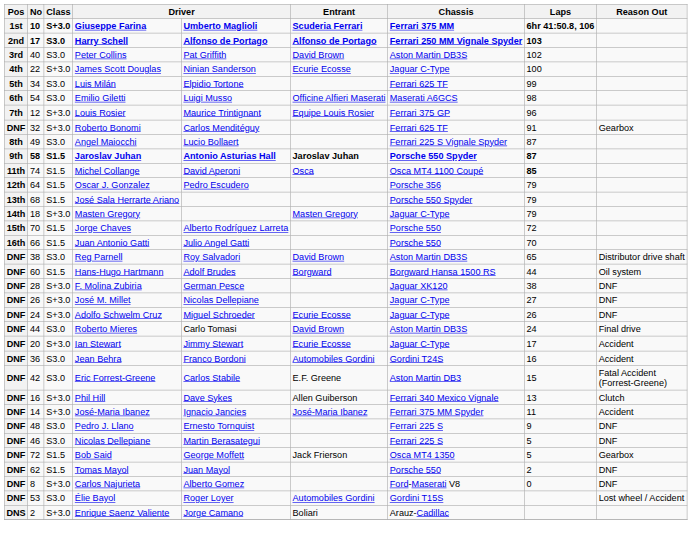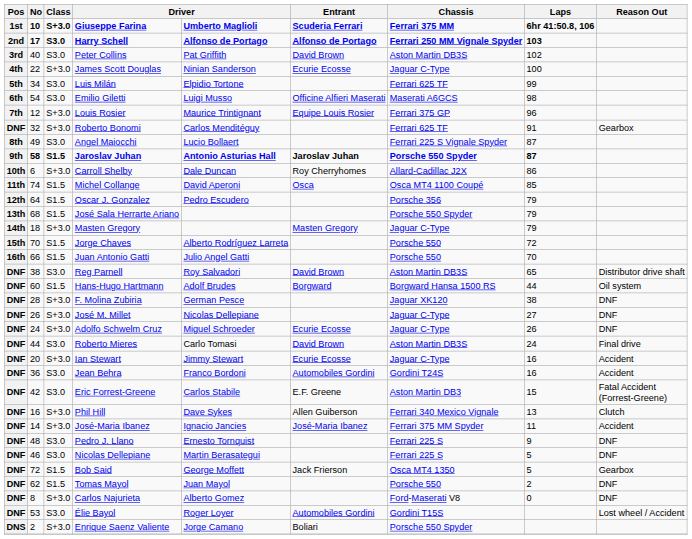+ row: 10th | 6 | S+3.0 | Carroll Shelby | Dale Duncan | Roy Cherryhomes | Allard-Cadillac J2X | 86
Michel Collange | Laps: bold -> normal
Ian Stewart | Laps: 17 -> 16
Enrique Saenz Valiente | Chassis: Arauz-Cadillac -> Porsche 550 Spyder
